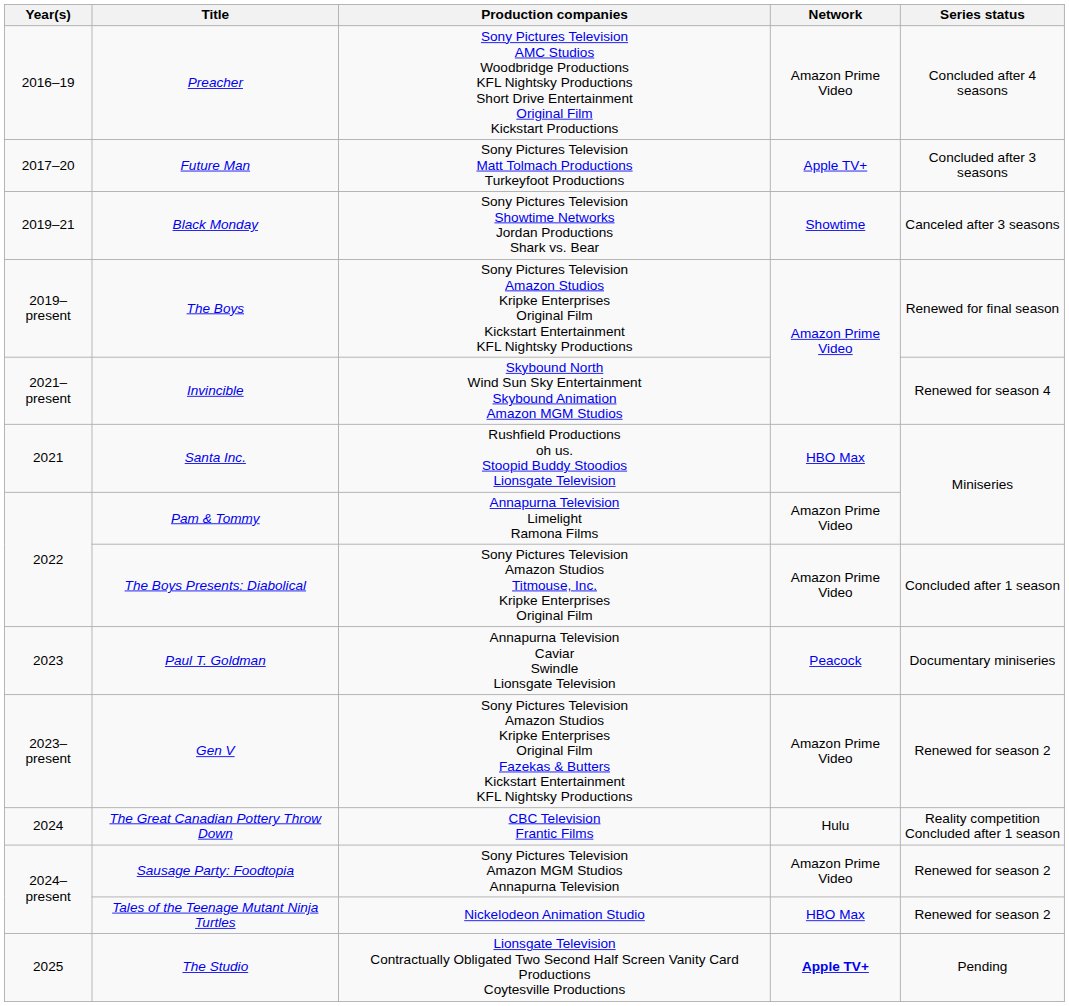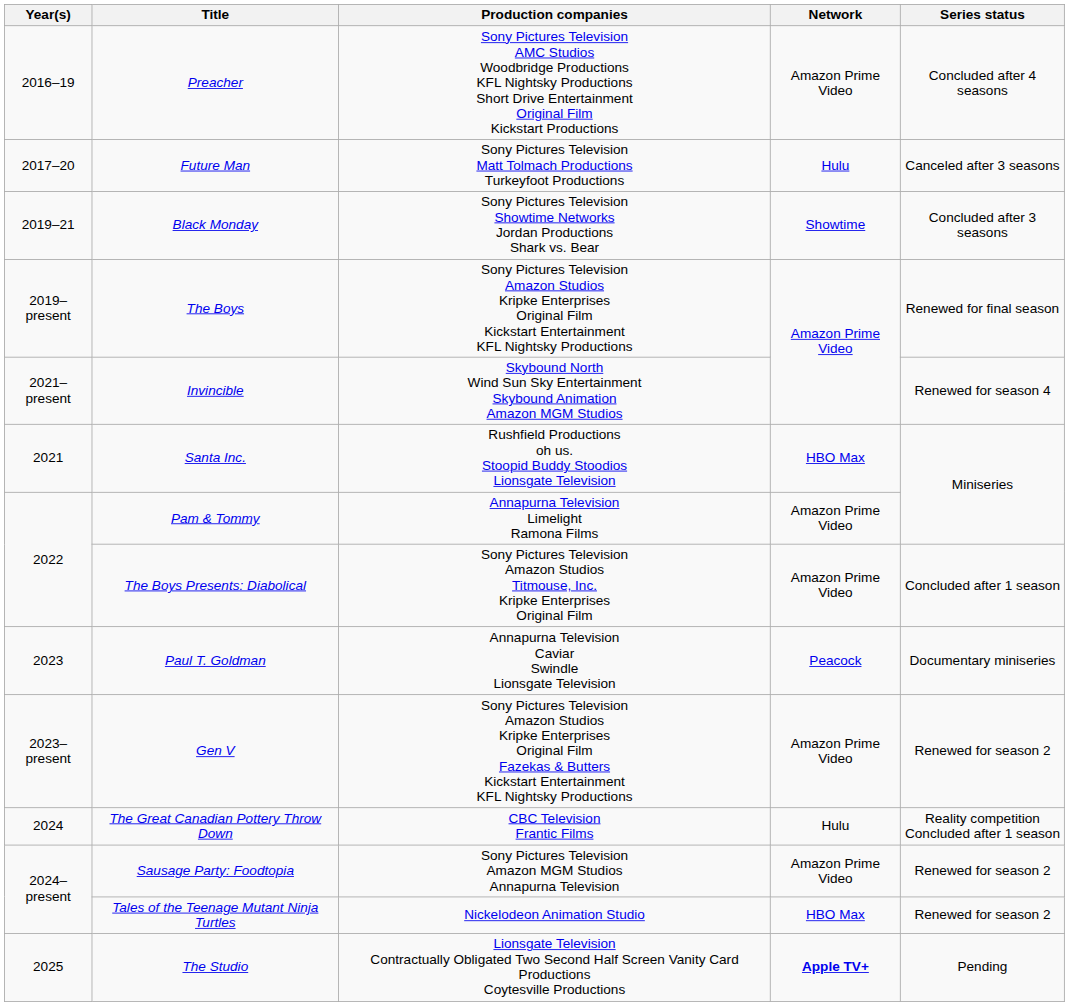Future Man | Network: Apple TV+ -> Hulu
Future Man | Series status: Concluded after 3 seasons -> Canceled after 3 seasons
Black Monday | Series status: Canceled after 3 seasons -> Concluded after 3 seasons
